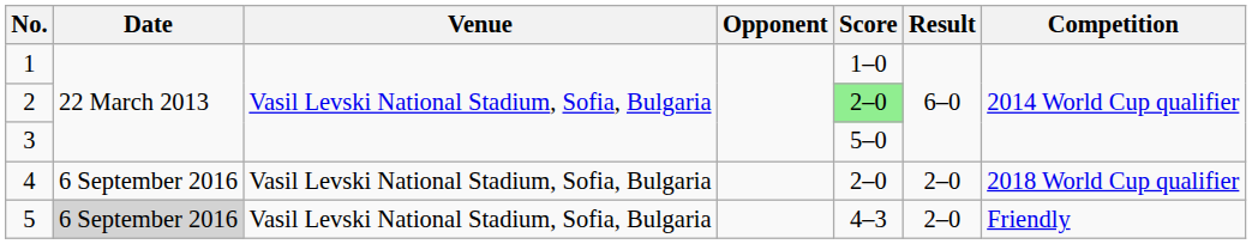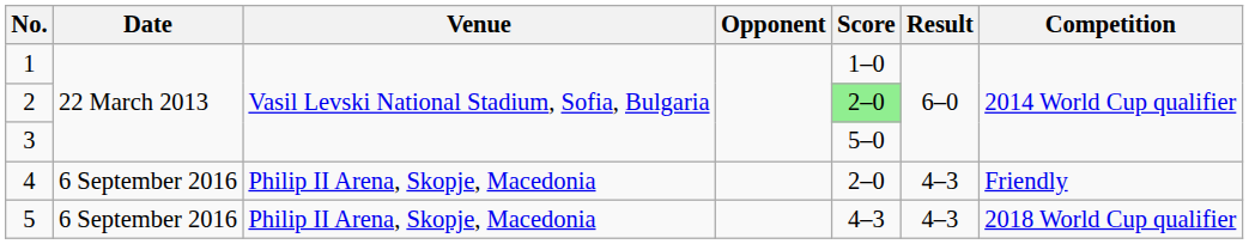4 | Venue: Vasil Levski National Stadium, Sofia, Bulgaria -> Philip II Arena, Skopje, Macedonia
4 | Result: 2–0 -> 4–3
4 | Competition: 2018 World Cup qualifier -> Friendly
5 | Date: lightgrey background -> no background
5 | Venue: Vasil Levski National Stadium, Sofia, Bulgaria -> Philip II Arena, Skopje, Macedonia
5 | Result: 2–0 -> 4–3
5 | Competition: Friendly -> 2018 World Cup qualifier
